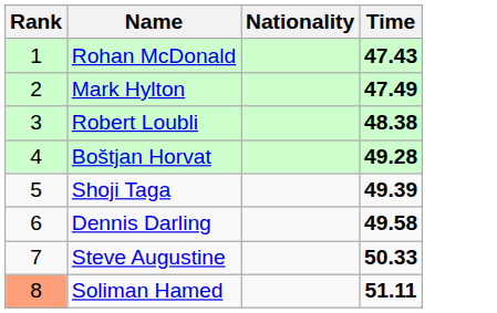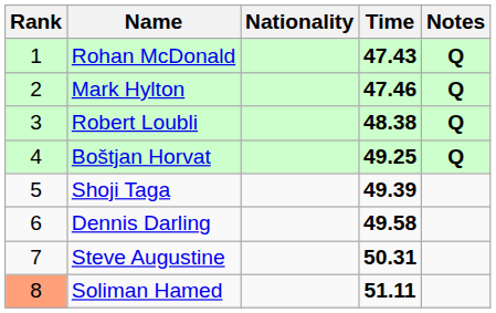+ column: Notes | Q | Q | Q | Q
Mark Hylton | Time: 47.49 -> 47.46
Boštjan Horvat | Time: 49.28 -> 49.25
Steve Augustine | Time: 50.33 -> 50.31
